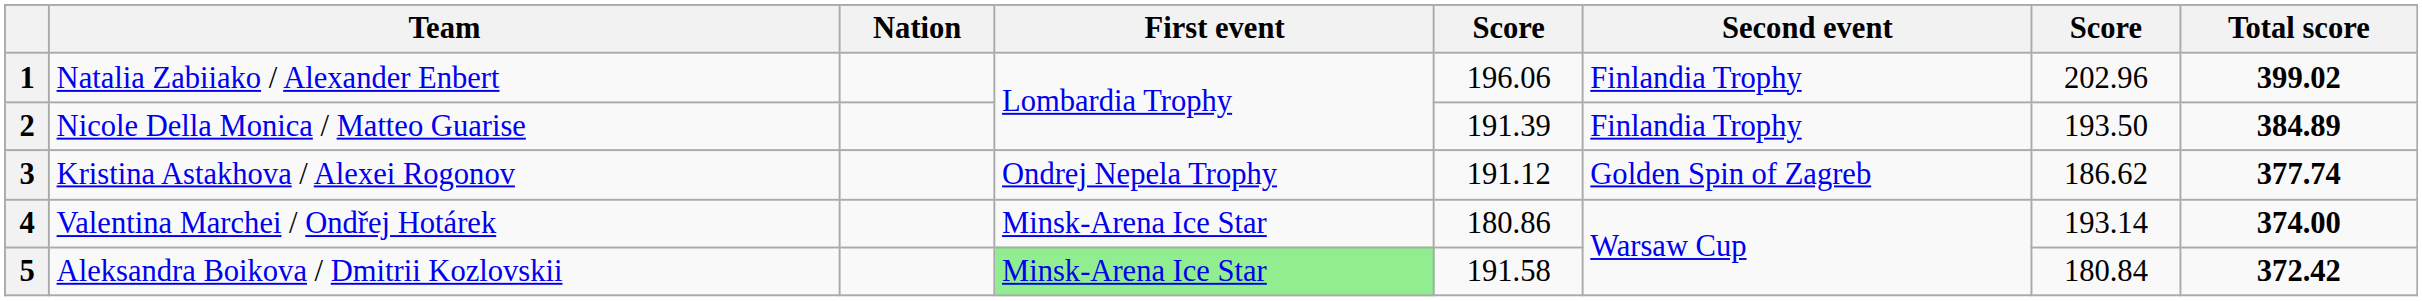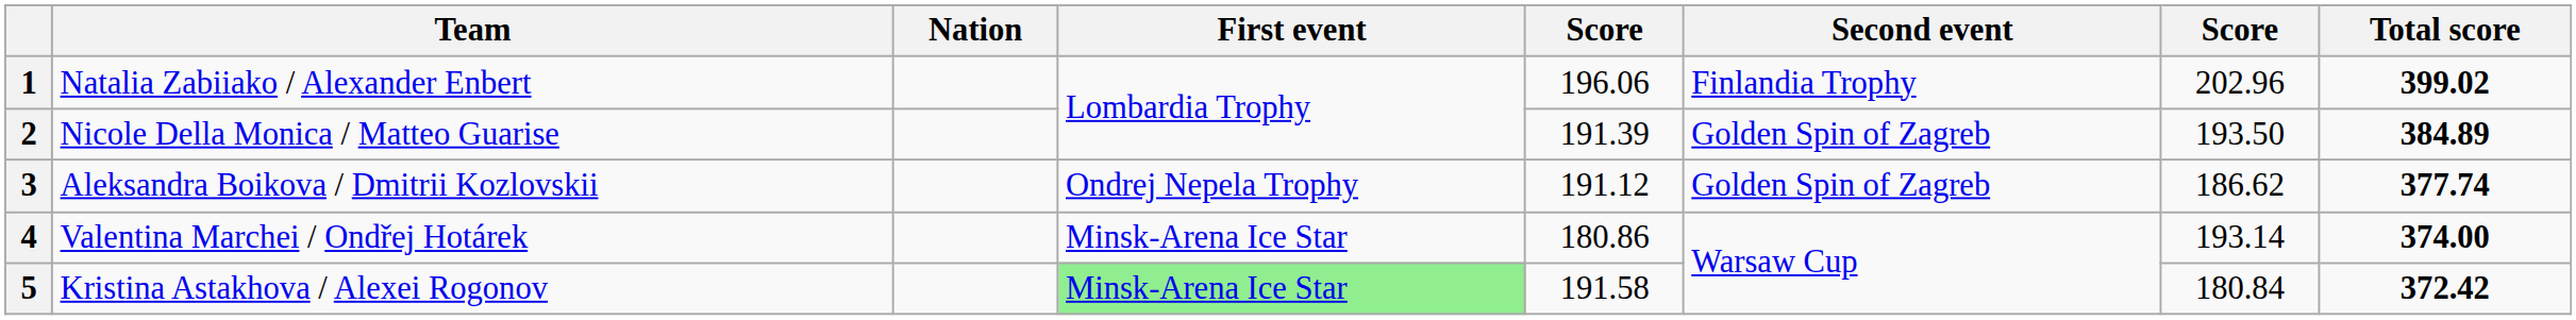2 | Second event: Finlandia Trophy -> Golden Spin of Zagreb
3 | Team: Kristina Astakhova / Alexei Rogonov -> Aleksandra Boikova / Dmitrii Kozlovskii
5 | Team: Aleksandra Boikova / Dmitrii Kozlovskii -> Kristina Astakhova / Alexei Rogonov
